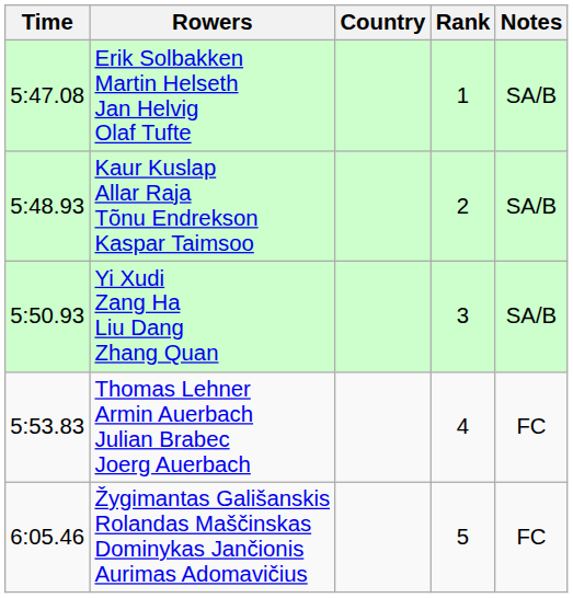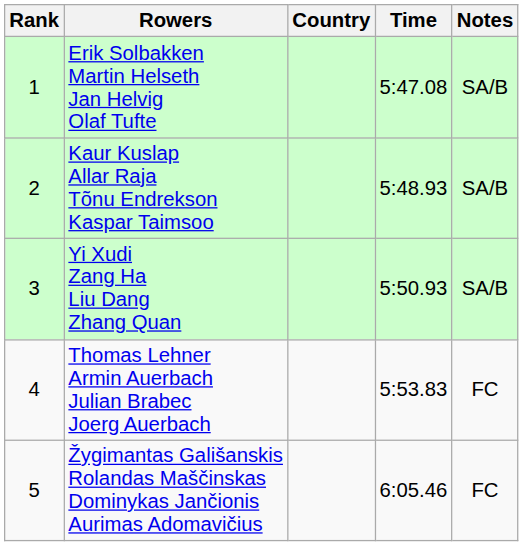columns swapped: Rank <-> Time
